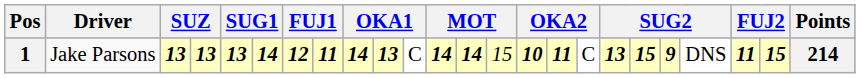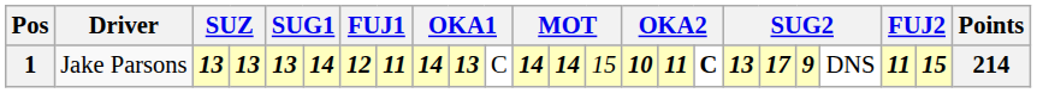1 | column 17: normal -> bold
1 | column 19: 15 -> 17
